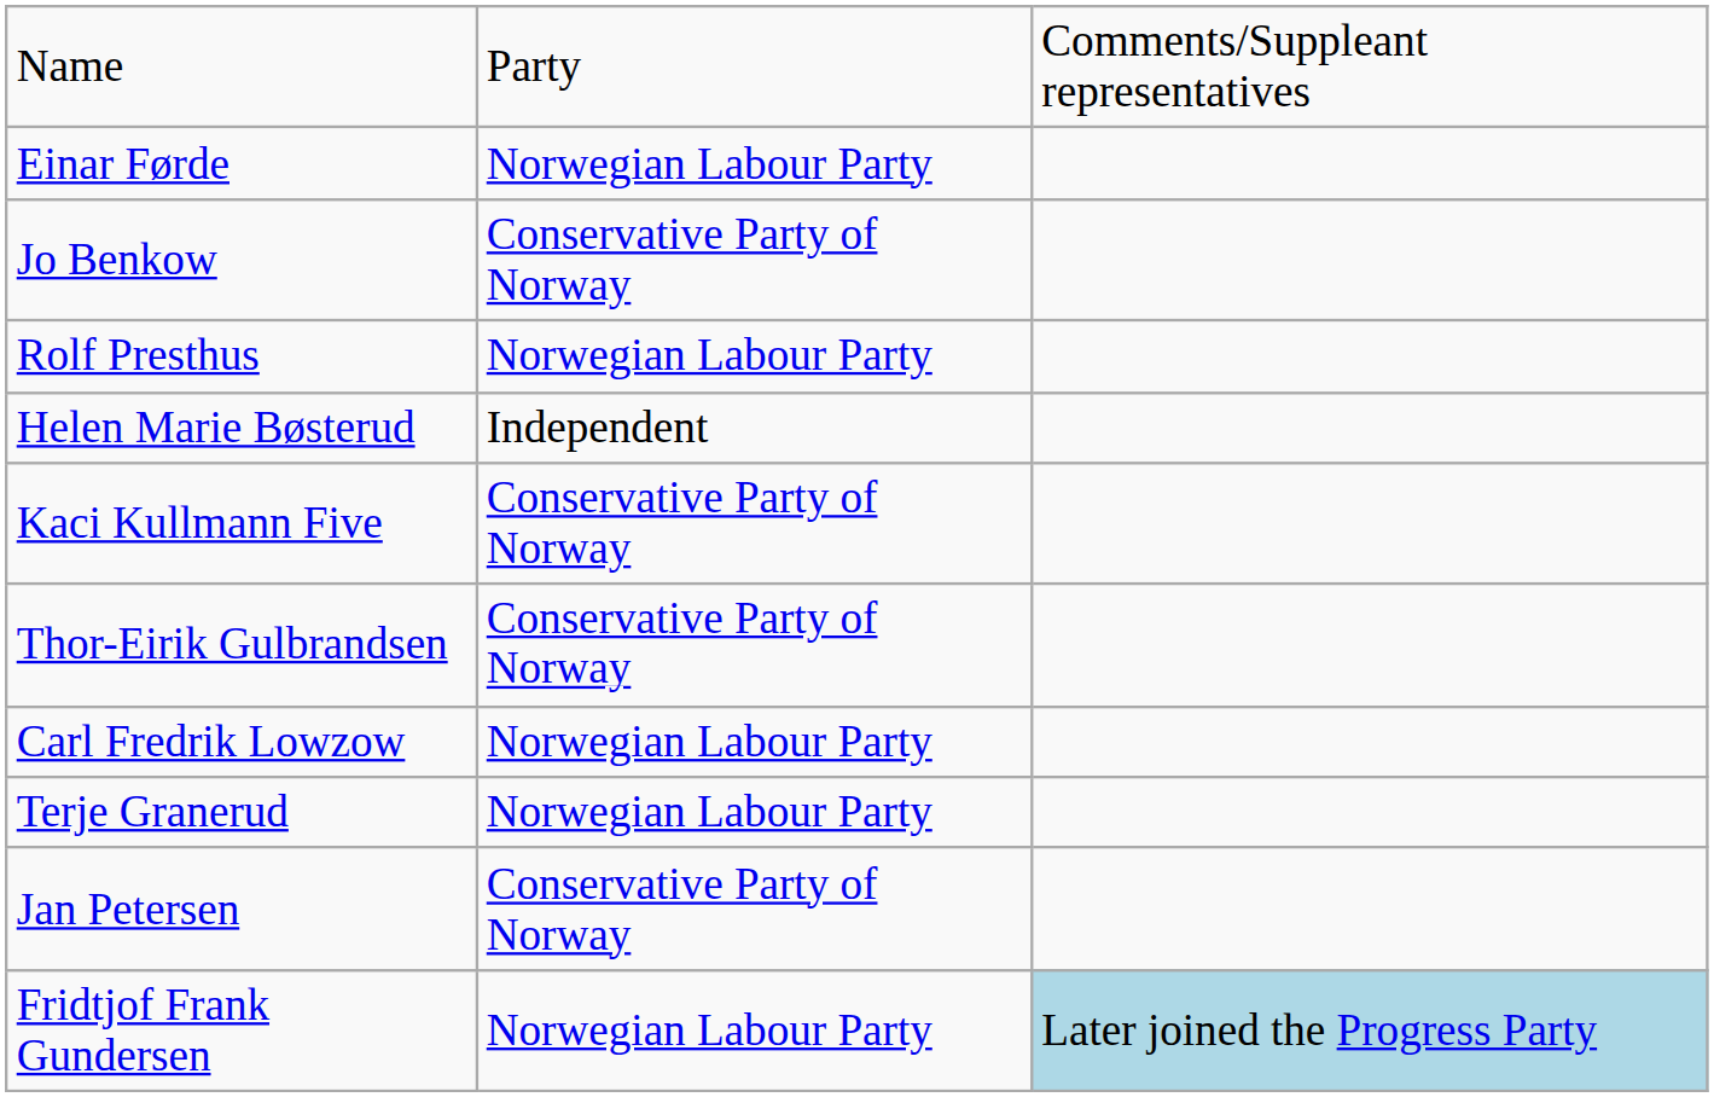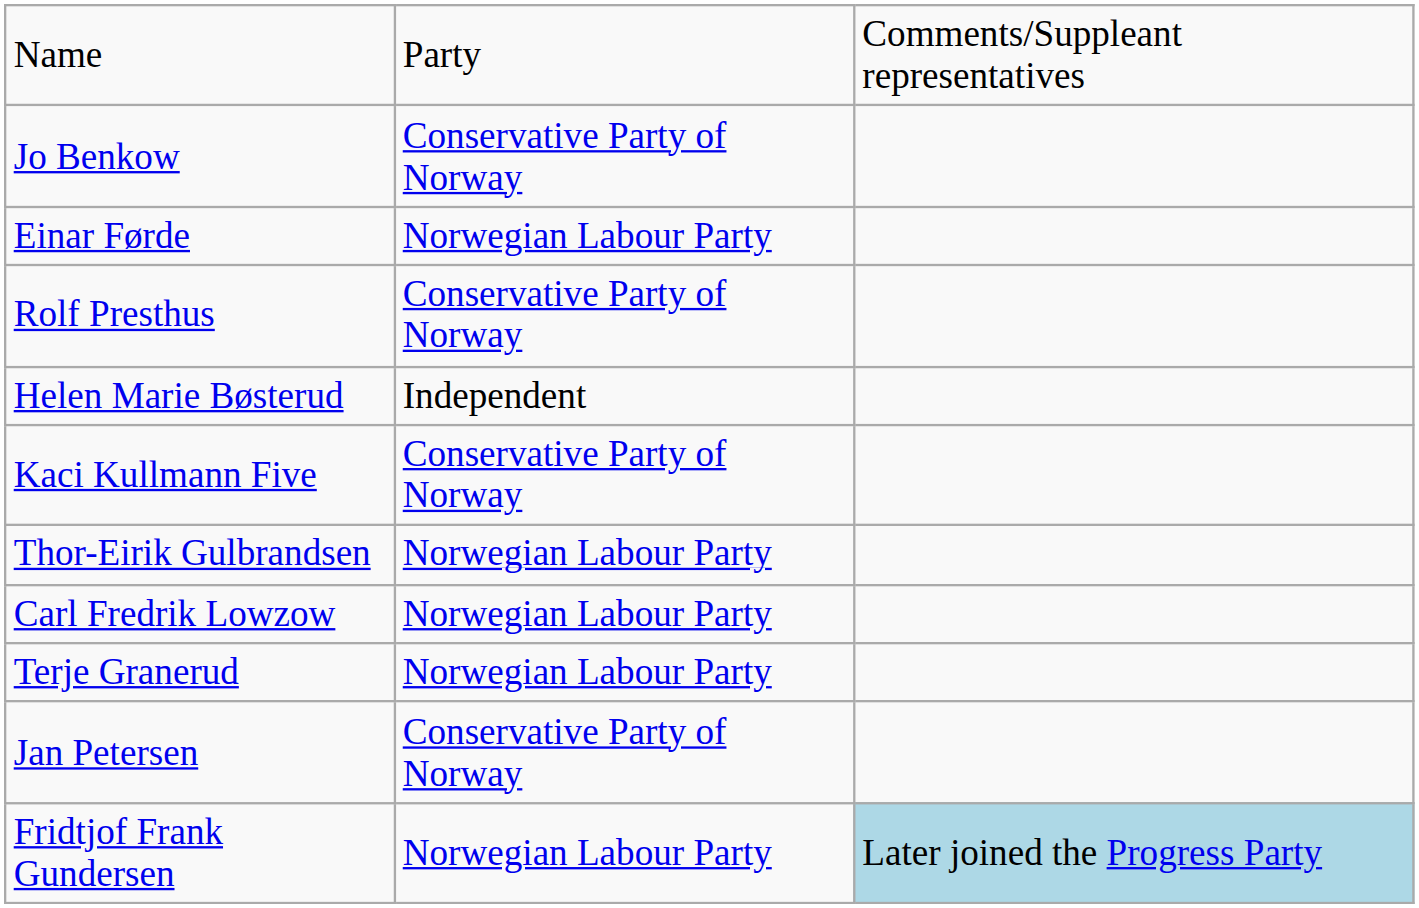rows swapped: Jo Benkow <-> Einar Førde
Rolf Presthus | column 2: Norwegian Labour Party -> Conservative Party of Norway
Thor-Eirik Gulbrandsen | column 2: Conservative Party of Norway -> Norwegian Labour Party
